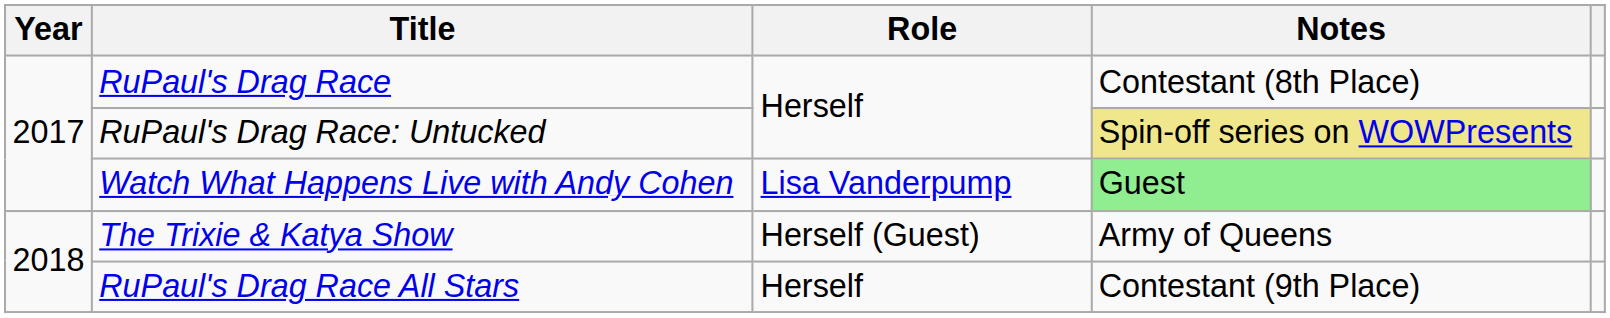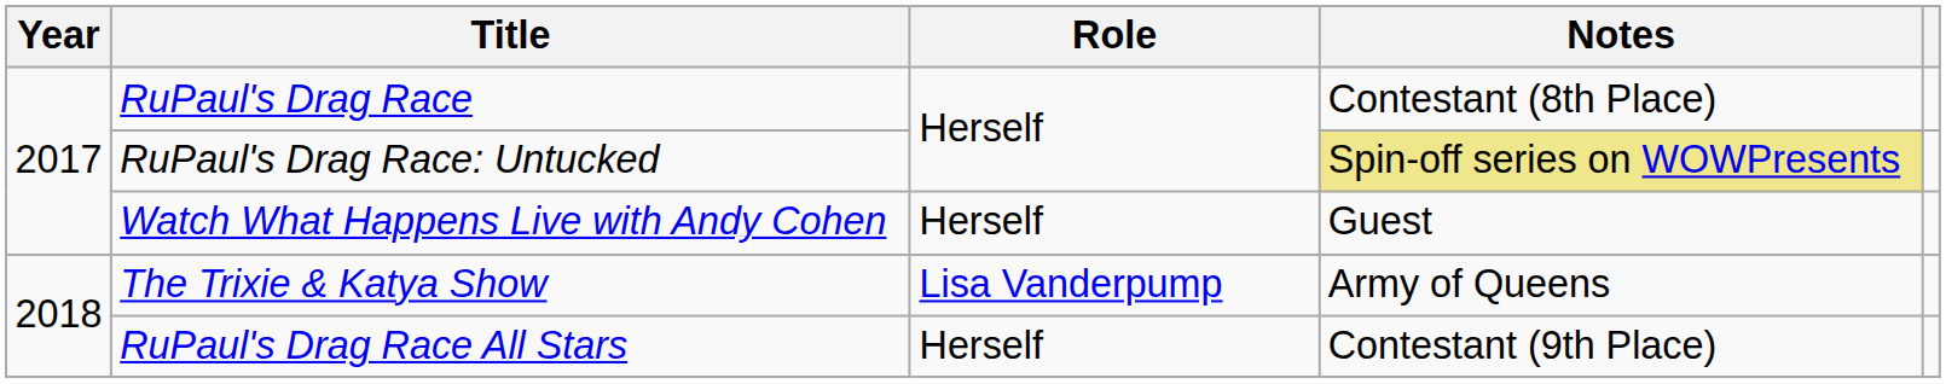Watch What Happens Live with Andy Cohen | Role: Lisa Vanderpump -> Herself
Watch What Happens Live with Andy Cohen | Notes: lightgreen background -> no background
The Trixie & Katya Show | Role: Herself (Guest) -> Lisa Vanderpump
